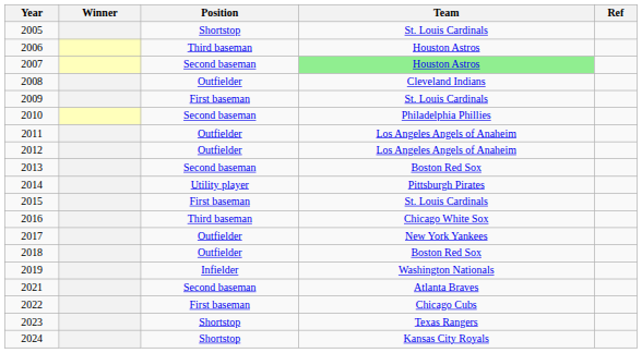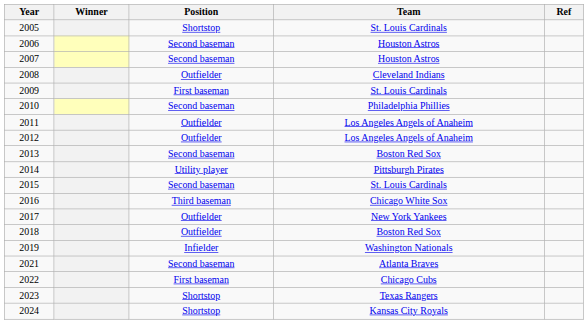2006 | Position: Third baseman -> Second baseman
2007 | Team: lightgreen background -> no background
2015 | Position: First baseman -> Second baseman
